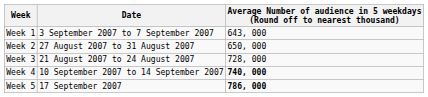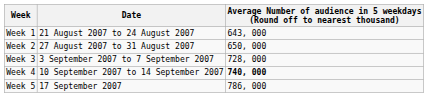Week 1 | Date: 3 September 2007 to 7 September 2007 -> 21 August 2007 to 24 August 2007
Week 3 | Date: 21 August 2007 to 24 August 2007 -> 3 September 2007 to 7 September 2007
Week 5 | column 3: bold -> normal
